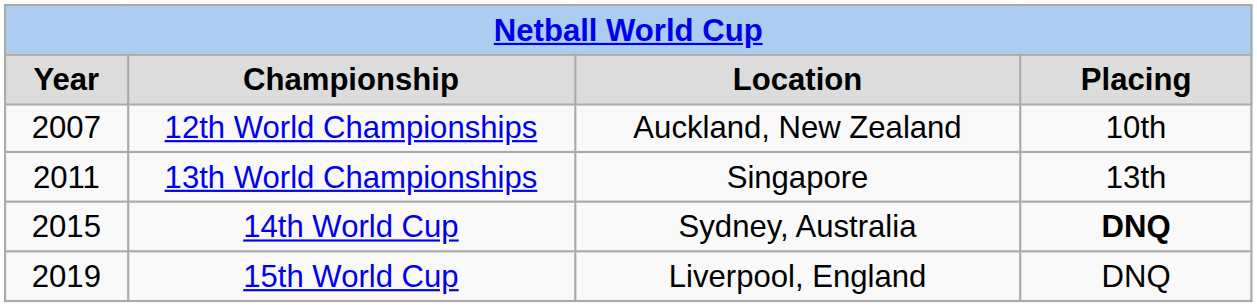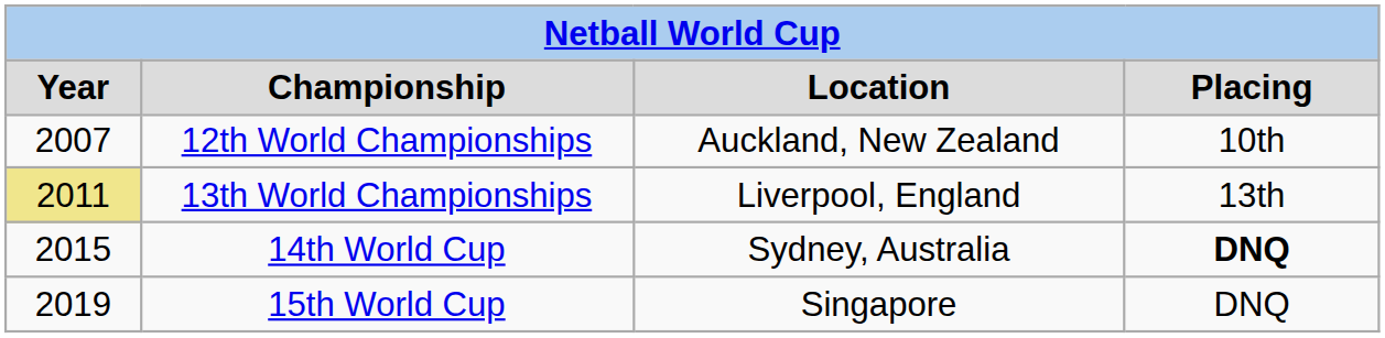13th World Championships | Year: no background -> khaki background
13th World Championships | Location: Singapore -> Liverpool, England
15th World Cup | Location: Liverpool, England -> Singapore
